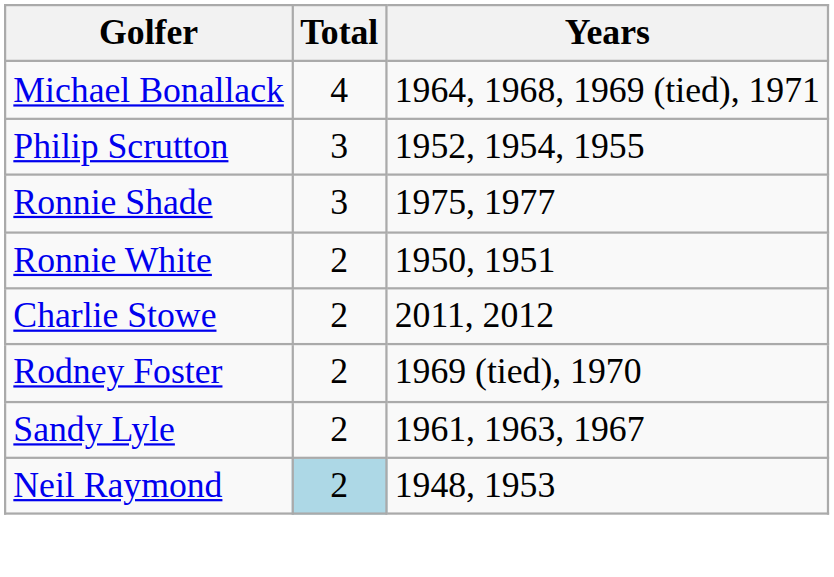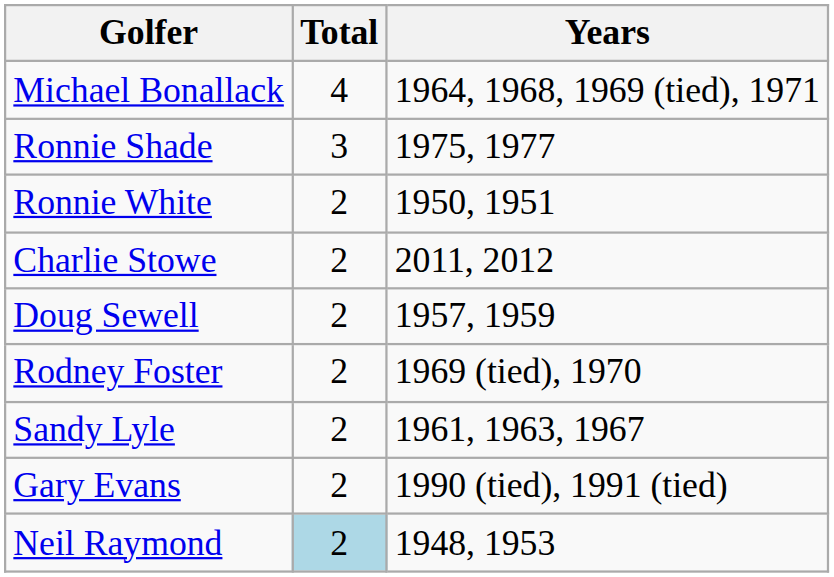- row: Philip Scrutton | 3 | 1952, 1954, 1955
+ row: Doug Sewell | 2 | 1957, 1959
+ row: Gary Evans | 2 | 1990 (tied), 1991 (tied)
